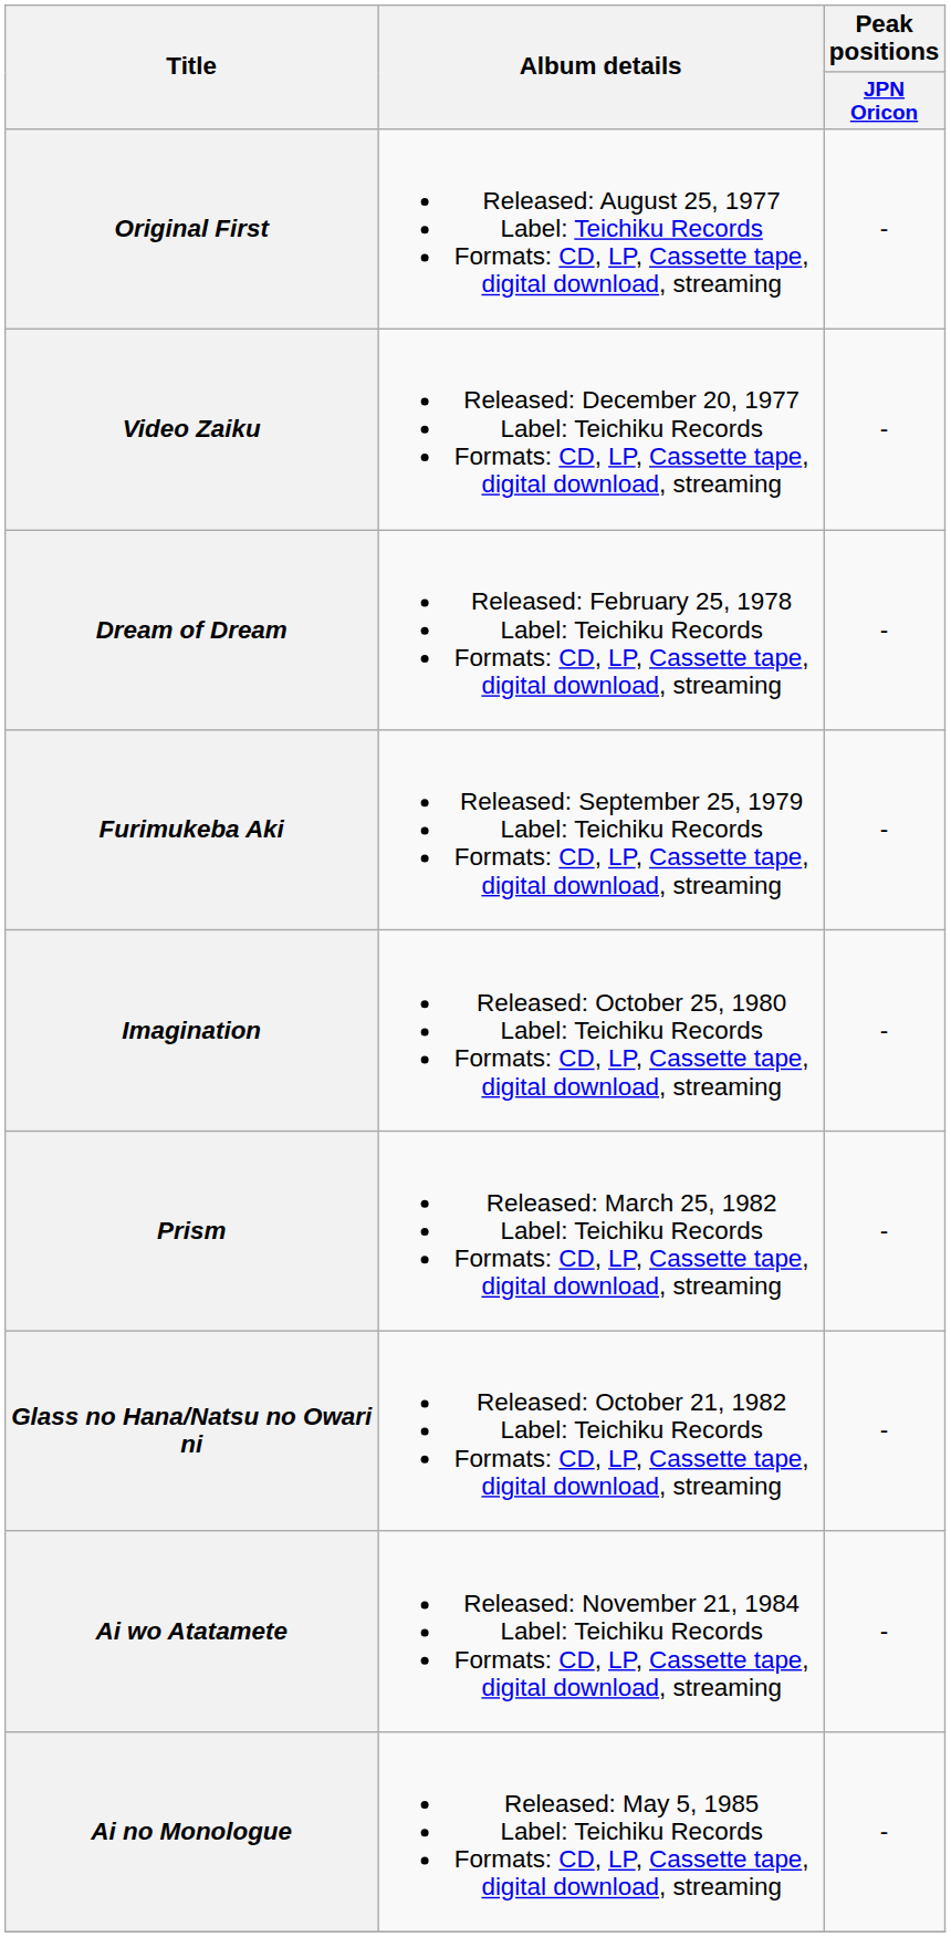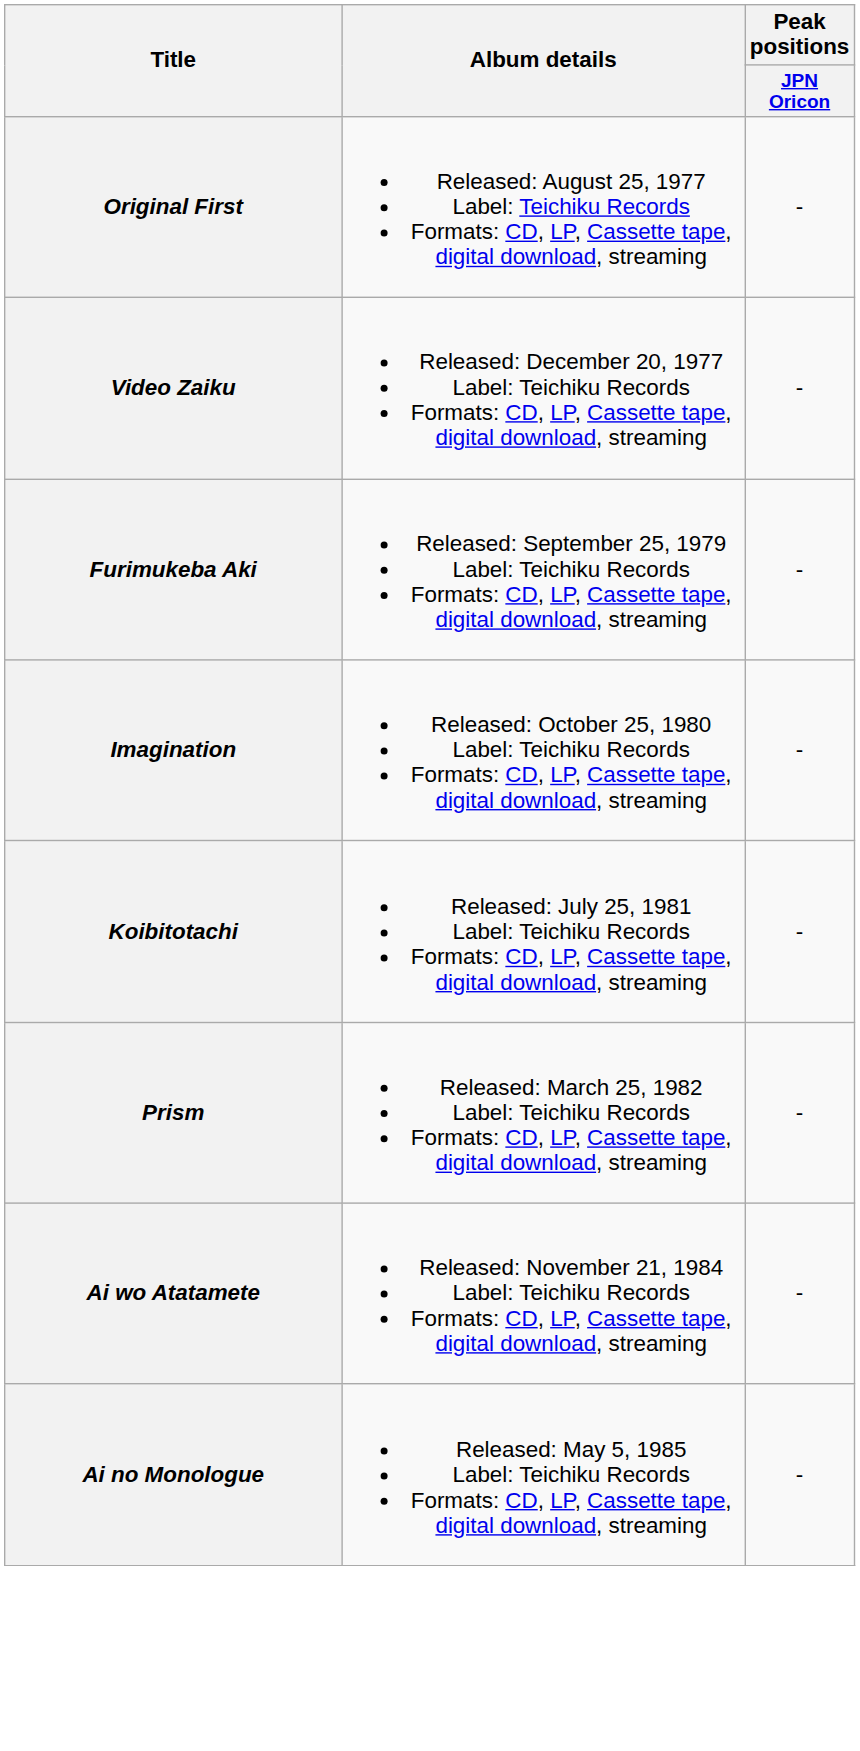- row: Dream of Dream | Released: February 25, 1978 Label: Teichiku Records Formats: CD, LP, Cassette tape, digital download, streaming | -
+ row: Koibitotachi | Released: July 25, 1981 Label: Teichiku Records Formats: CD, LP, Cassette tape, digital download, streaming | -
- row: Glass no Hana/Natsu no Owari ni | Released: October 21, 1982 Label: Teichiku Records Formats: CD, LP, Cassette tape, digital download, streaming | -
